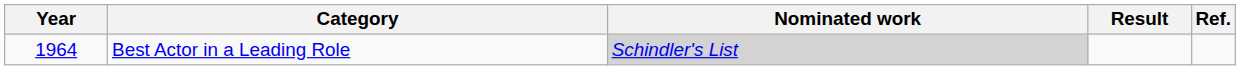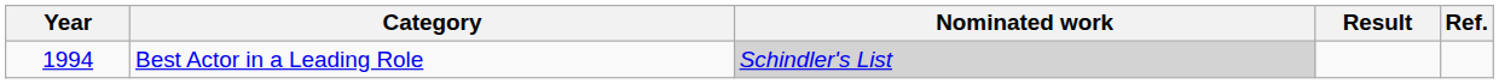Best Actor in a Leading Role | Year: 1964 -> 1994
